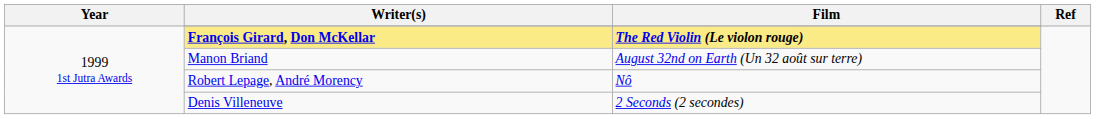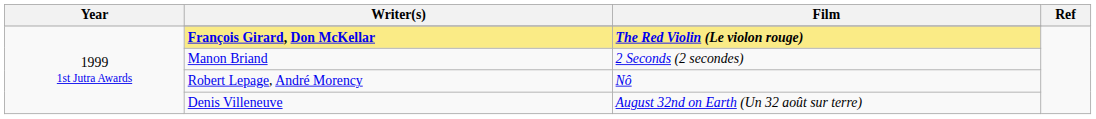Manon Briand | Film: August 32nd on Earth (Un 32 août sur terre) -> 2 Seconds (2 secondes)
Denis Villeneuve | Film: 2 Seconds (2 secondes) -> August 32nd on Earth (Un 32 août sur terre)
